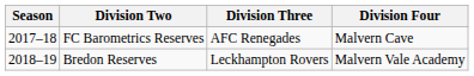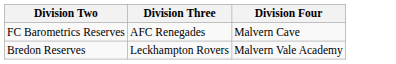- column: Season | 2017–18 | 2018–19
